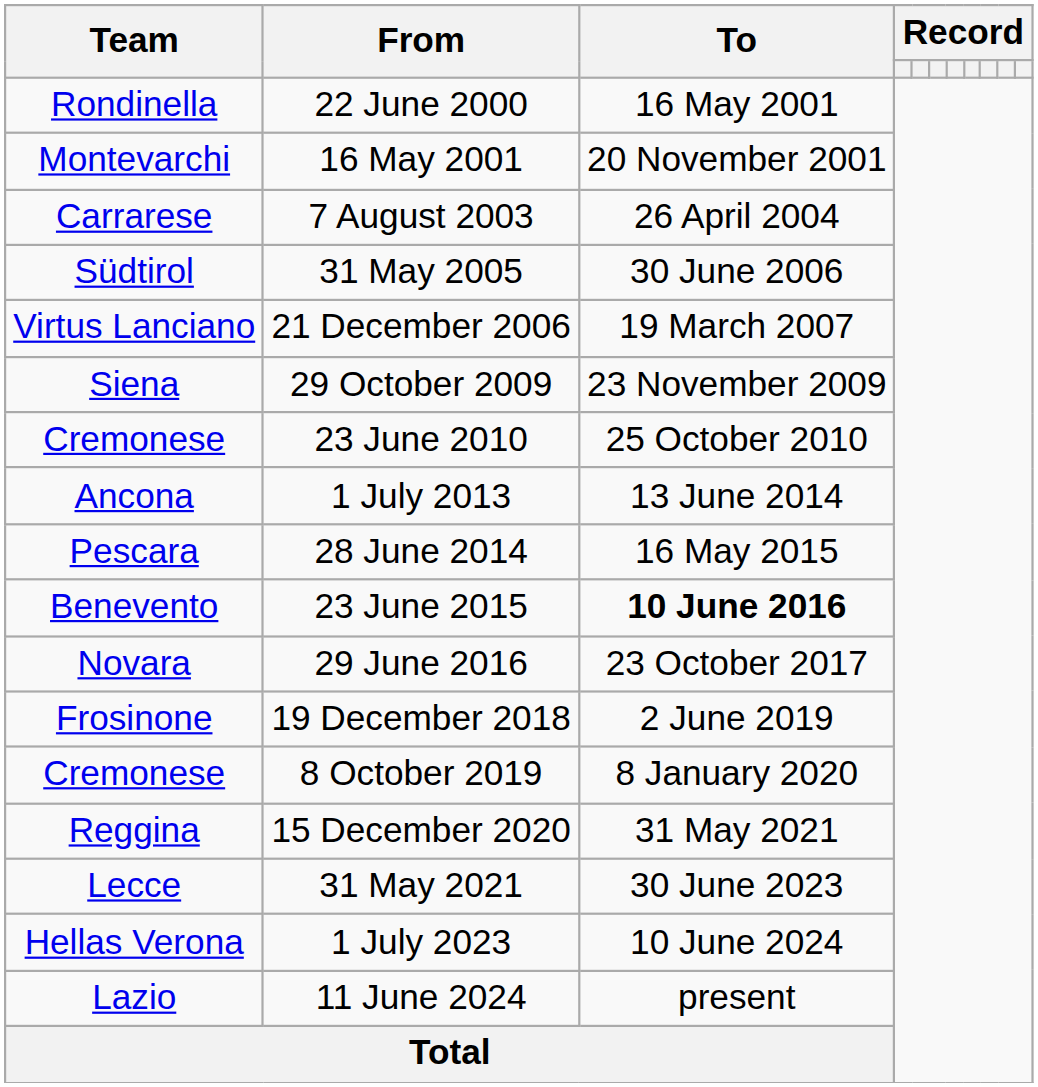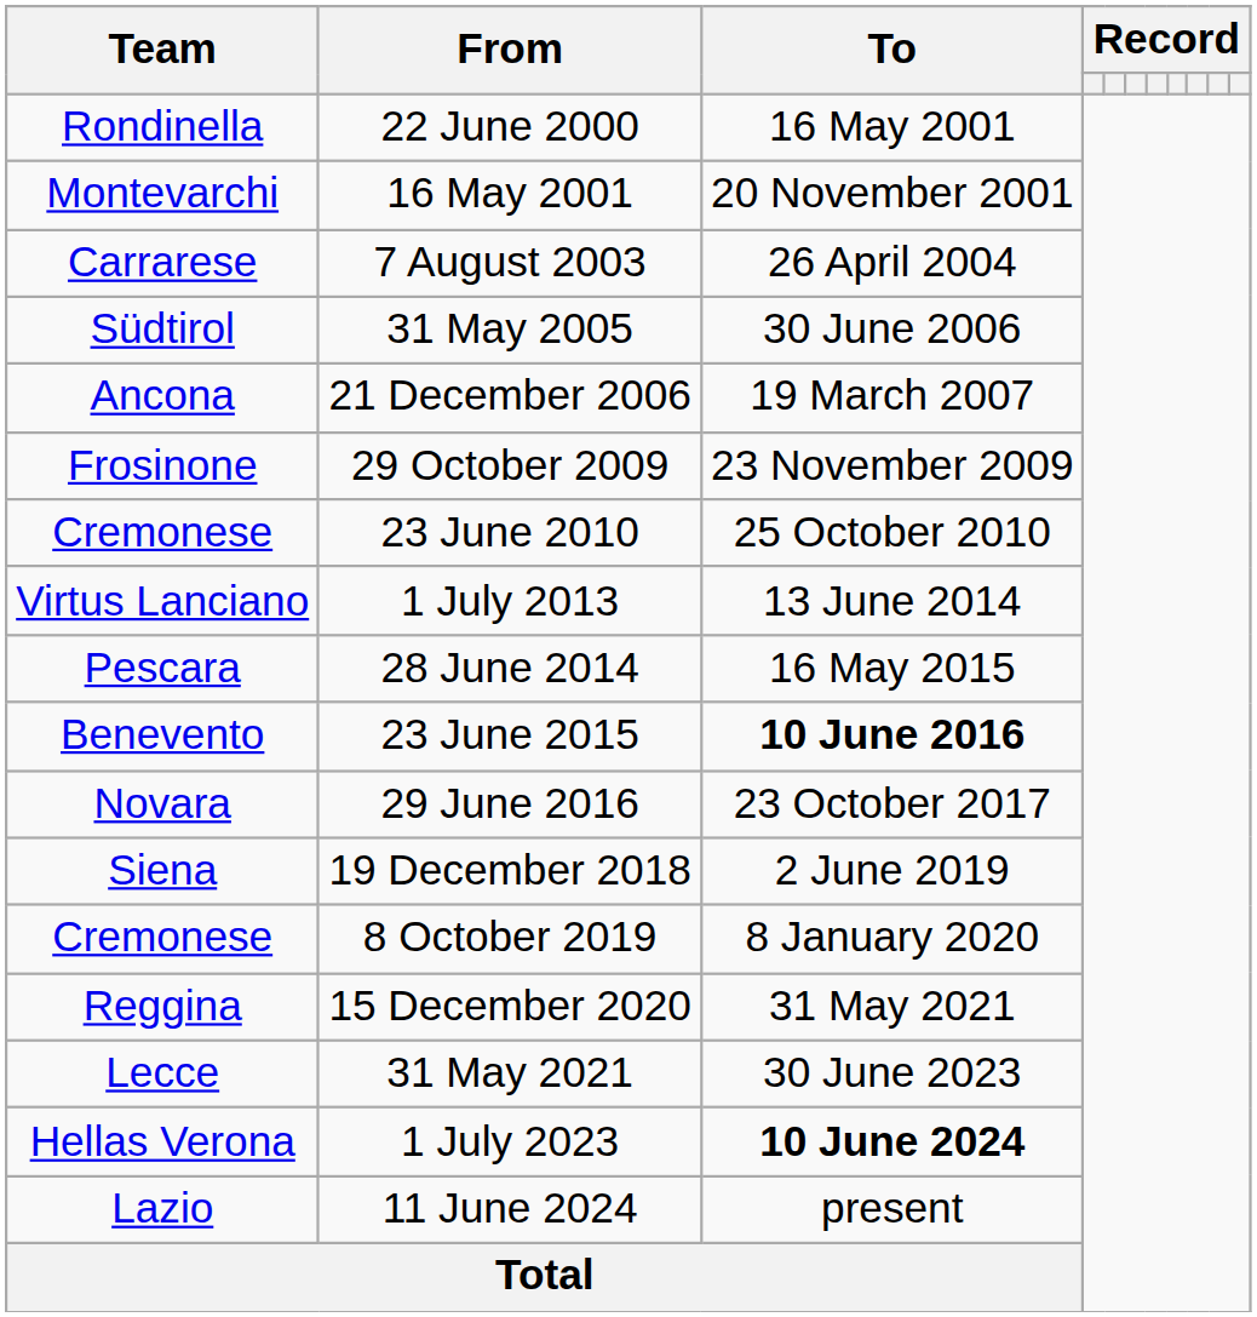21 December 2006 | Team: Virtus Lanciano -> Ancona
29 October 2009 | Team: Siena -> Frosinone
1 July 2013 | Team: Ancona -> Virtus Lanciano
19 December 2018 | Team: Frosinone -> Siena
1 July 2023 | To: normal -> bold
